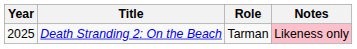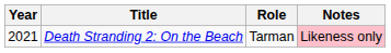Death Stranding 2: On the Beach | Year: 2025 -> 2021
